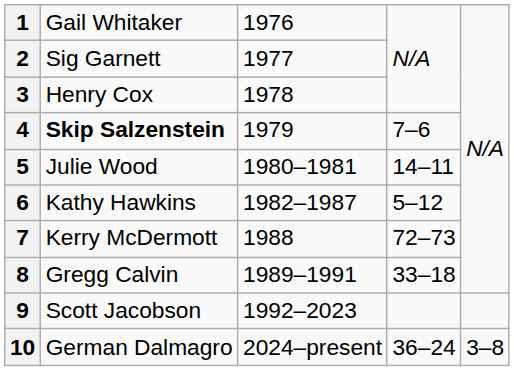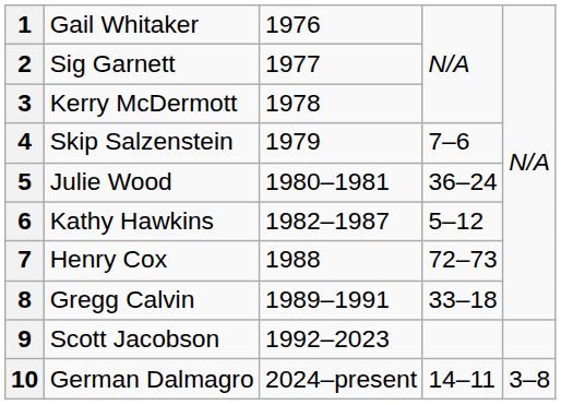3 | column 2: Henry Cox -> Kerry McDermott
4 | column 2: bold -> normal
5 | column 4: 14–11 -> 36–24
7 | column 2: Kerry McDermott -> Henry Cox
10 | column 4: 36–24 -> 14–11
